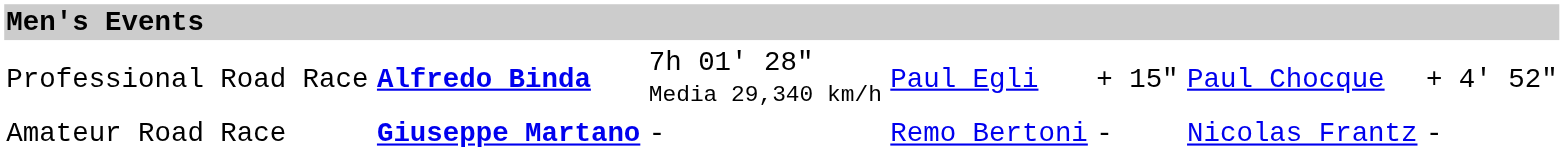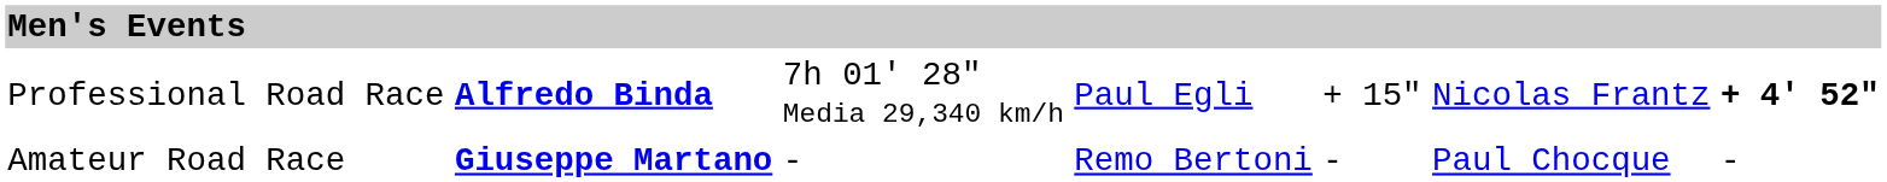Professional Road Race | column 6: Paul Chocque -> Nicolas Frantz
Professional Road Race | column 7: normal -> bold
Amateur Road Race | column 6: Nicolas Frantz -> Paul Chocque
